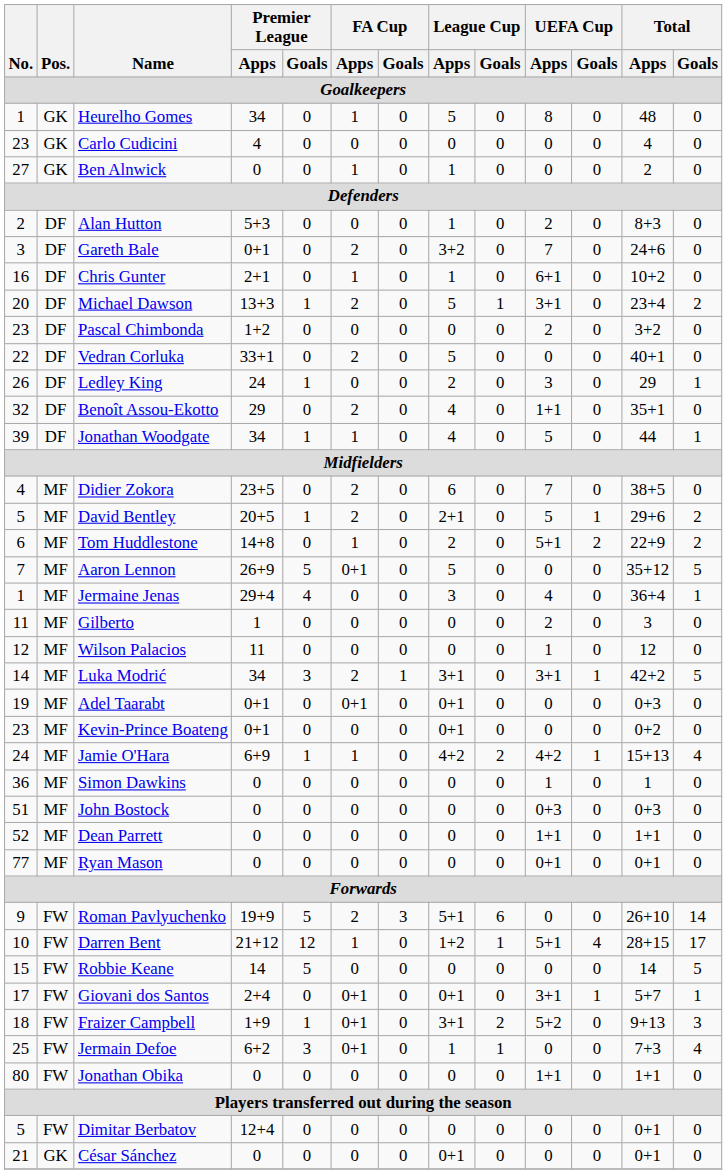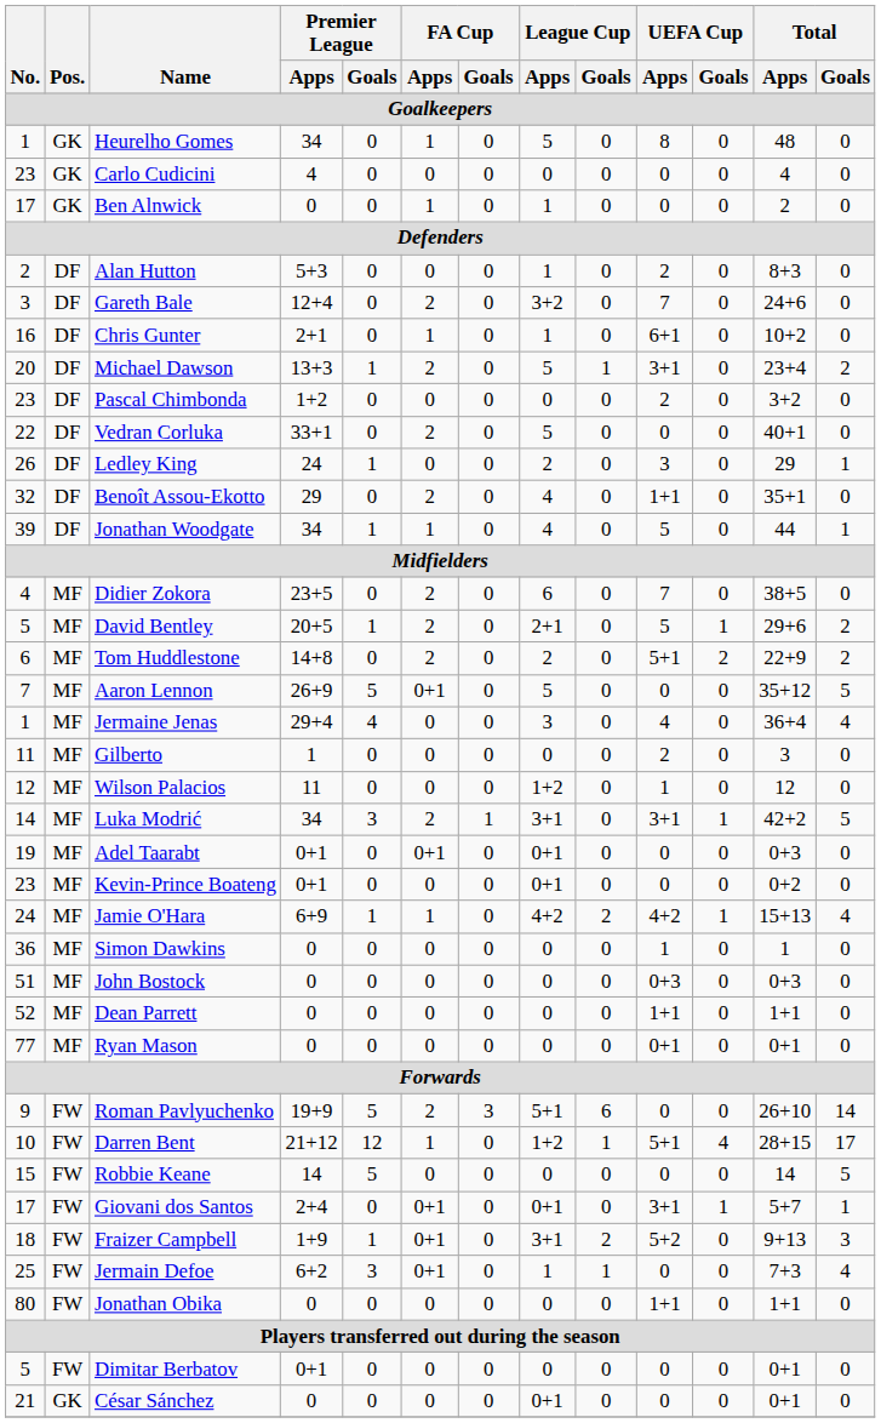Ben Alnwick | No.: 27 -> 17
Gareth Bale | Premier League / Apps: 0+1 -> 12+4
Tom Huddlestone | FA Cup / Apps: 1 -> 2
Jermaine Jenas | Total / Goals: 1 -> 4
Wilson Palacios | League Cup / Apps: 0 -> 1+2
Dimitar Berbatov | Premier League / Apps: 12+4 -> 0+1
